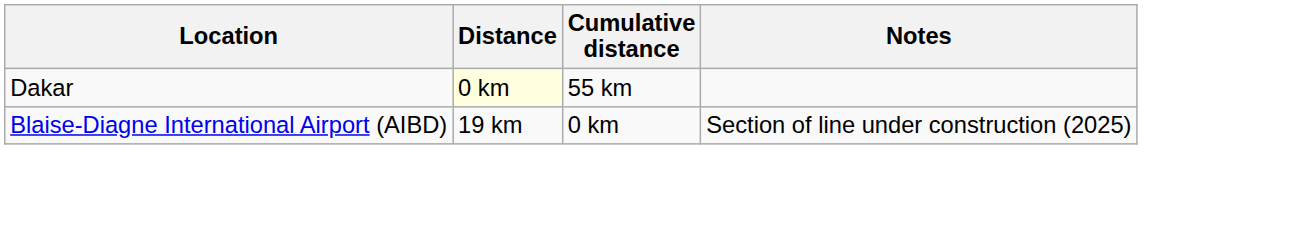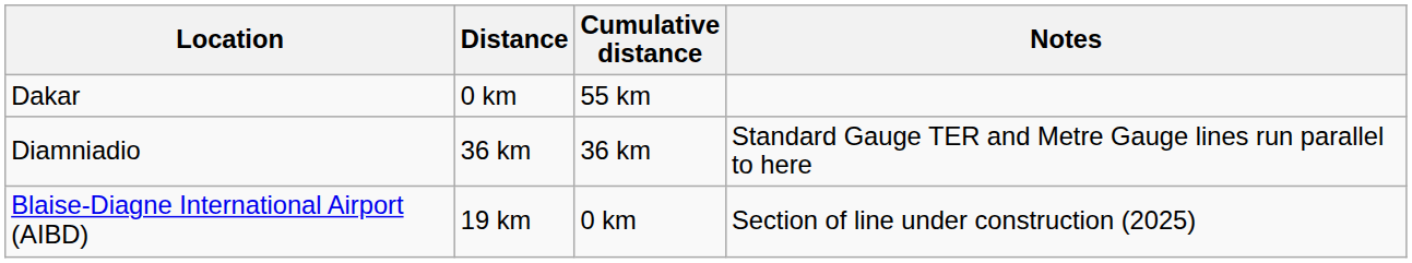Dakar | Distance: lightyellow background -> no background
+ row: Diamniadio | 36 km | 36 km | Standard Gauge TER and Metre Gauge lines run parallel to here
